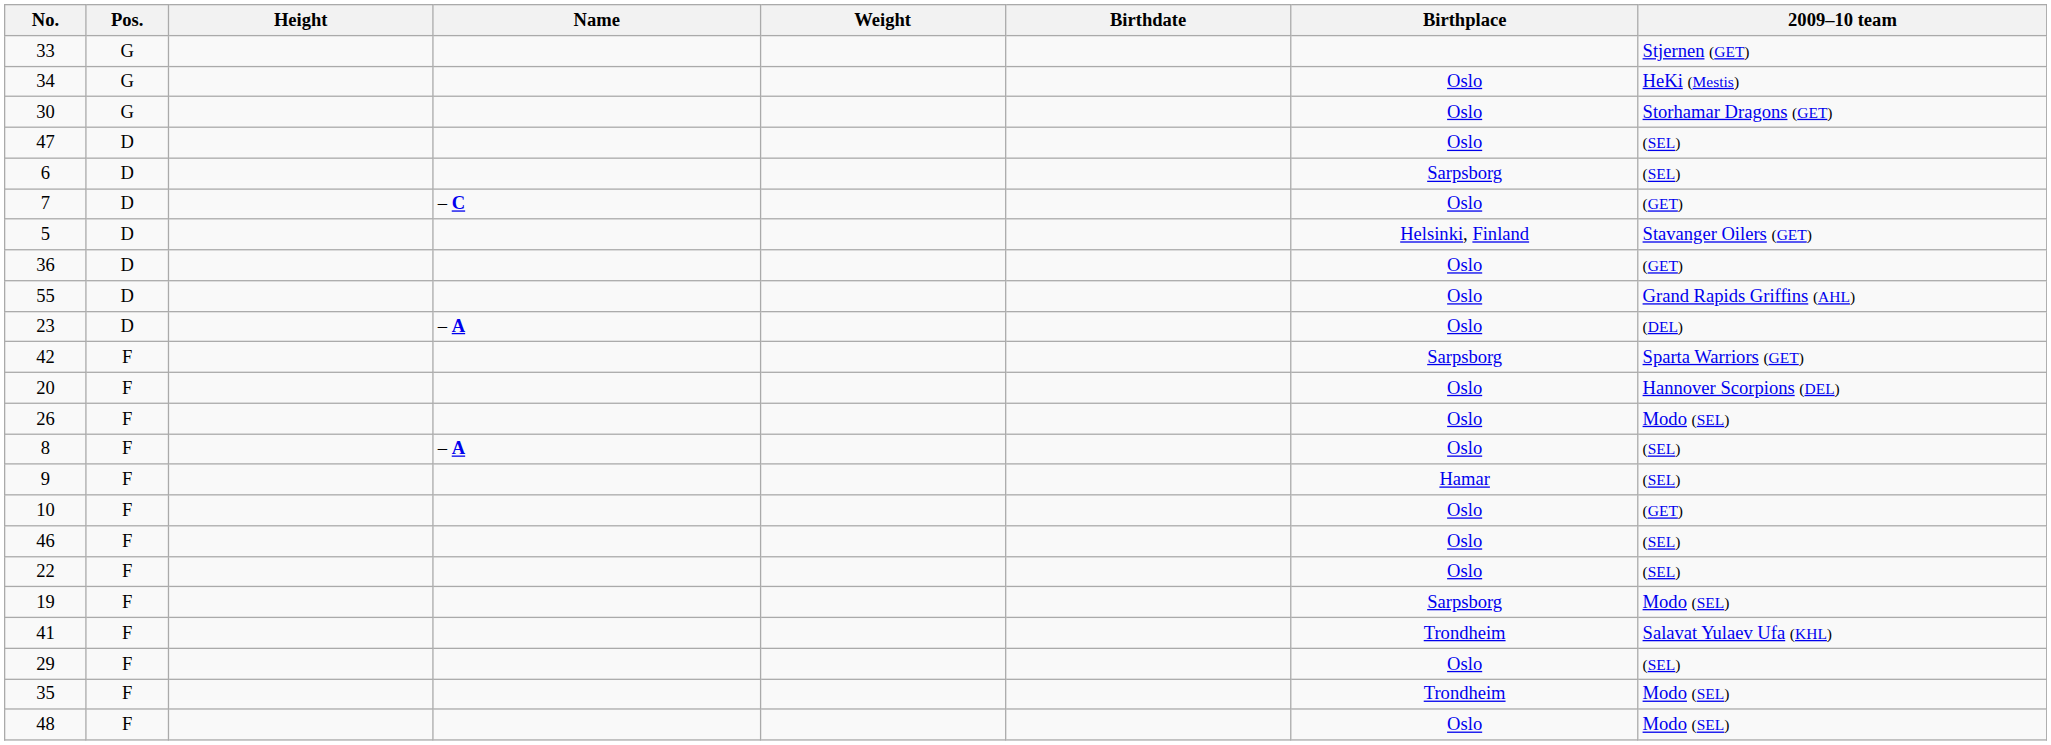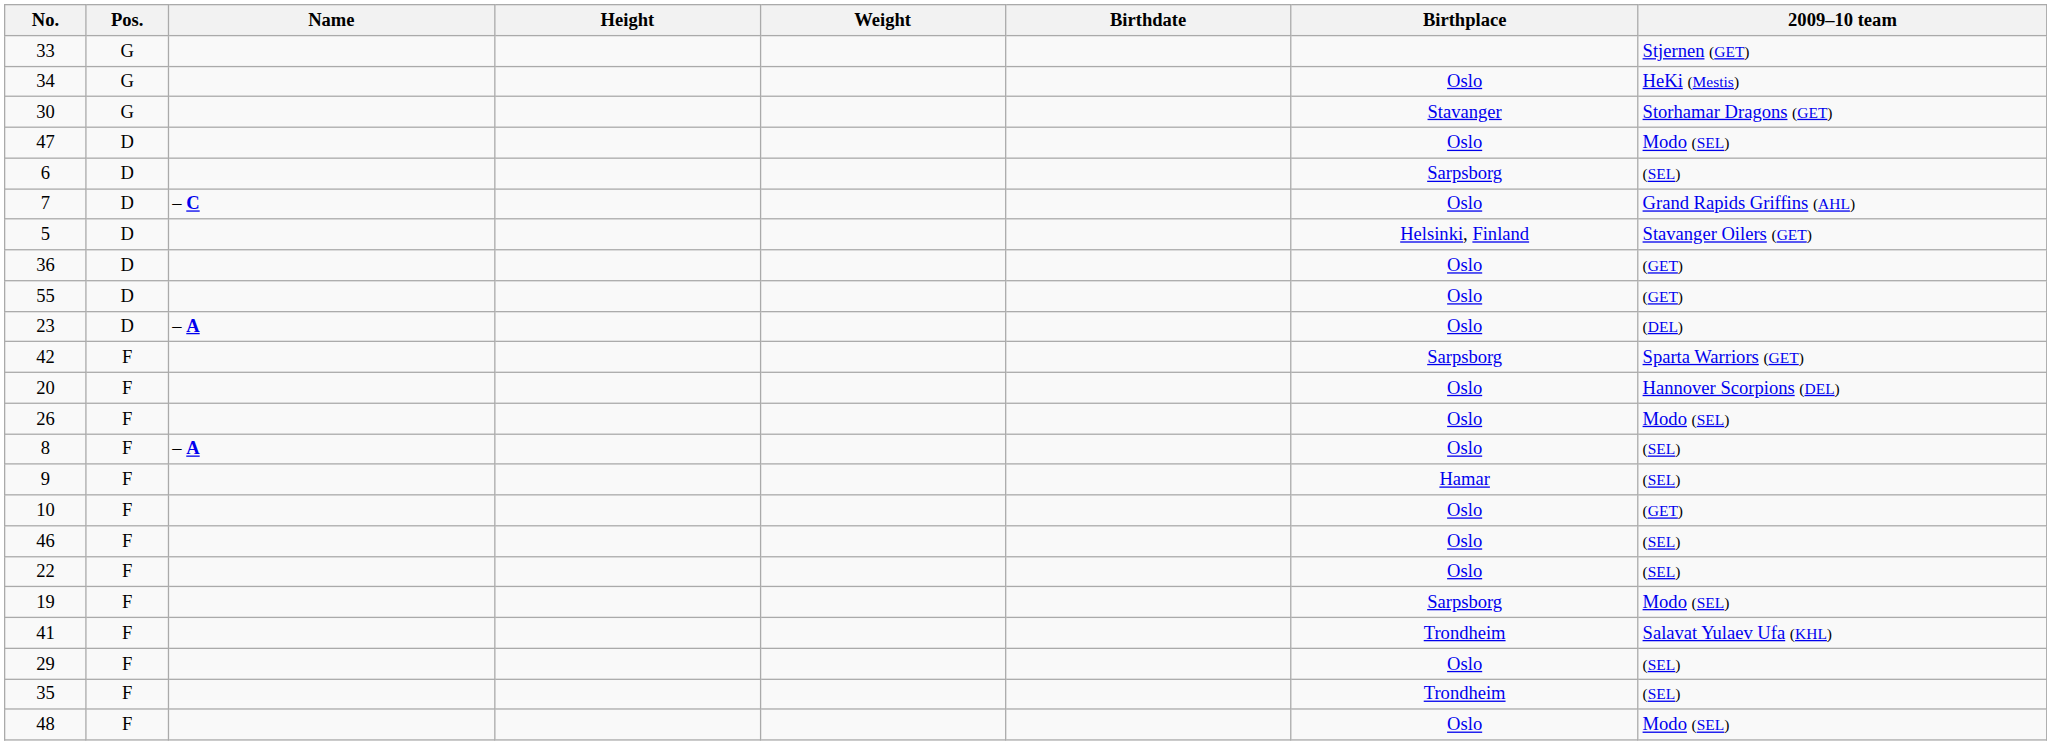columns swapped: Name <-> Height
30 | Birthplace: Oslo -> Stavanger
47 | 2009–10 team: (SEL) -> Modo (SEL)
7 | 2009–10 team: (GET) -> Grand Rapids Griffins (AHL)
55 | 2009–10 team: Grand Rapids Griffins (AHL) -> (GET)
35 | 2009–10 team: Modo (SEL) -> (SEL)
